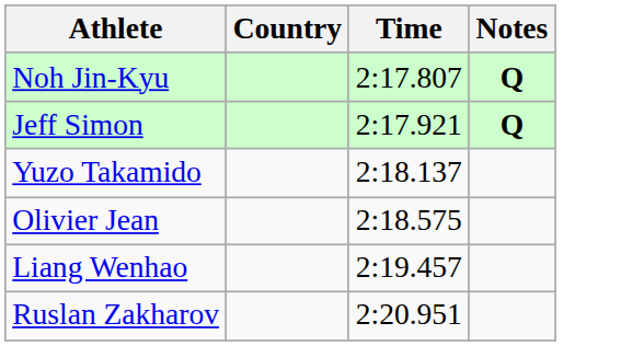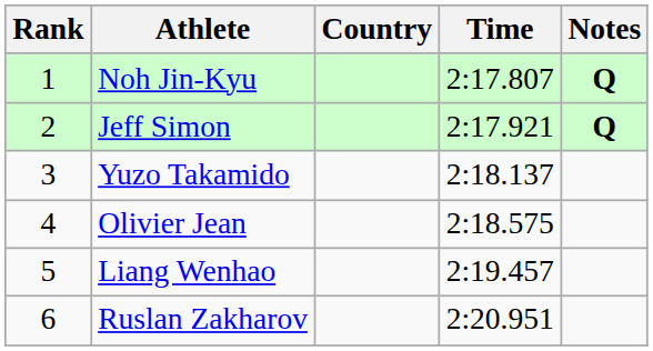+ column: Rank | 1 | 2 | 3 | 4 | 5 | 6
